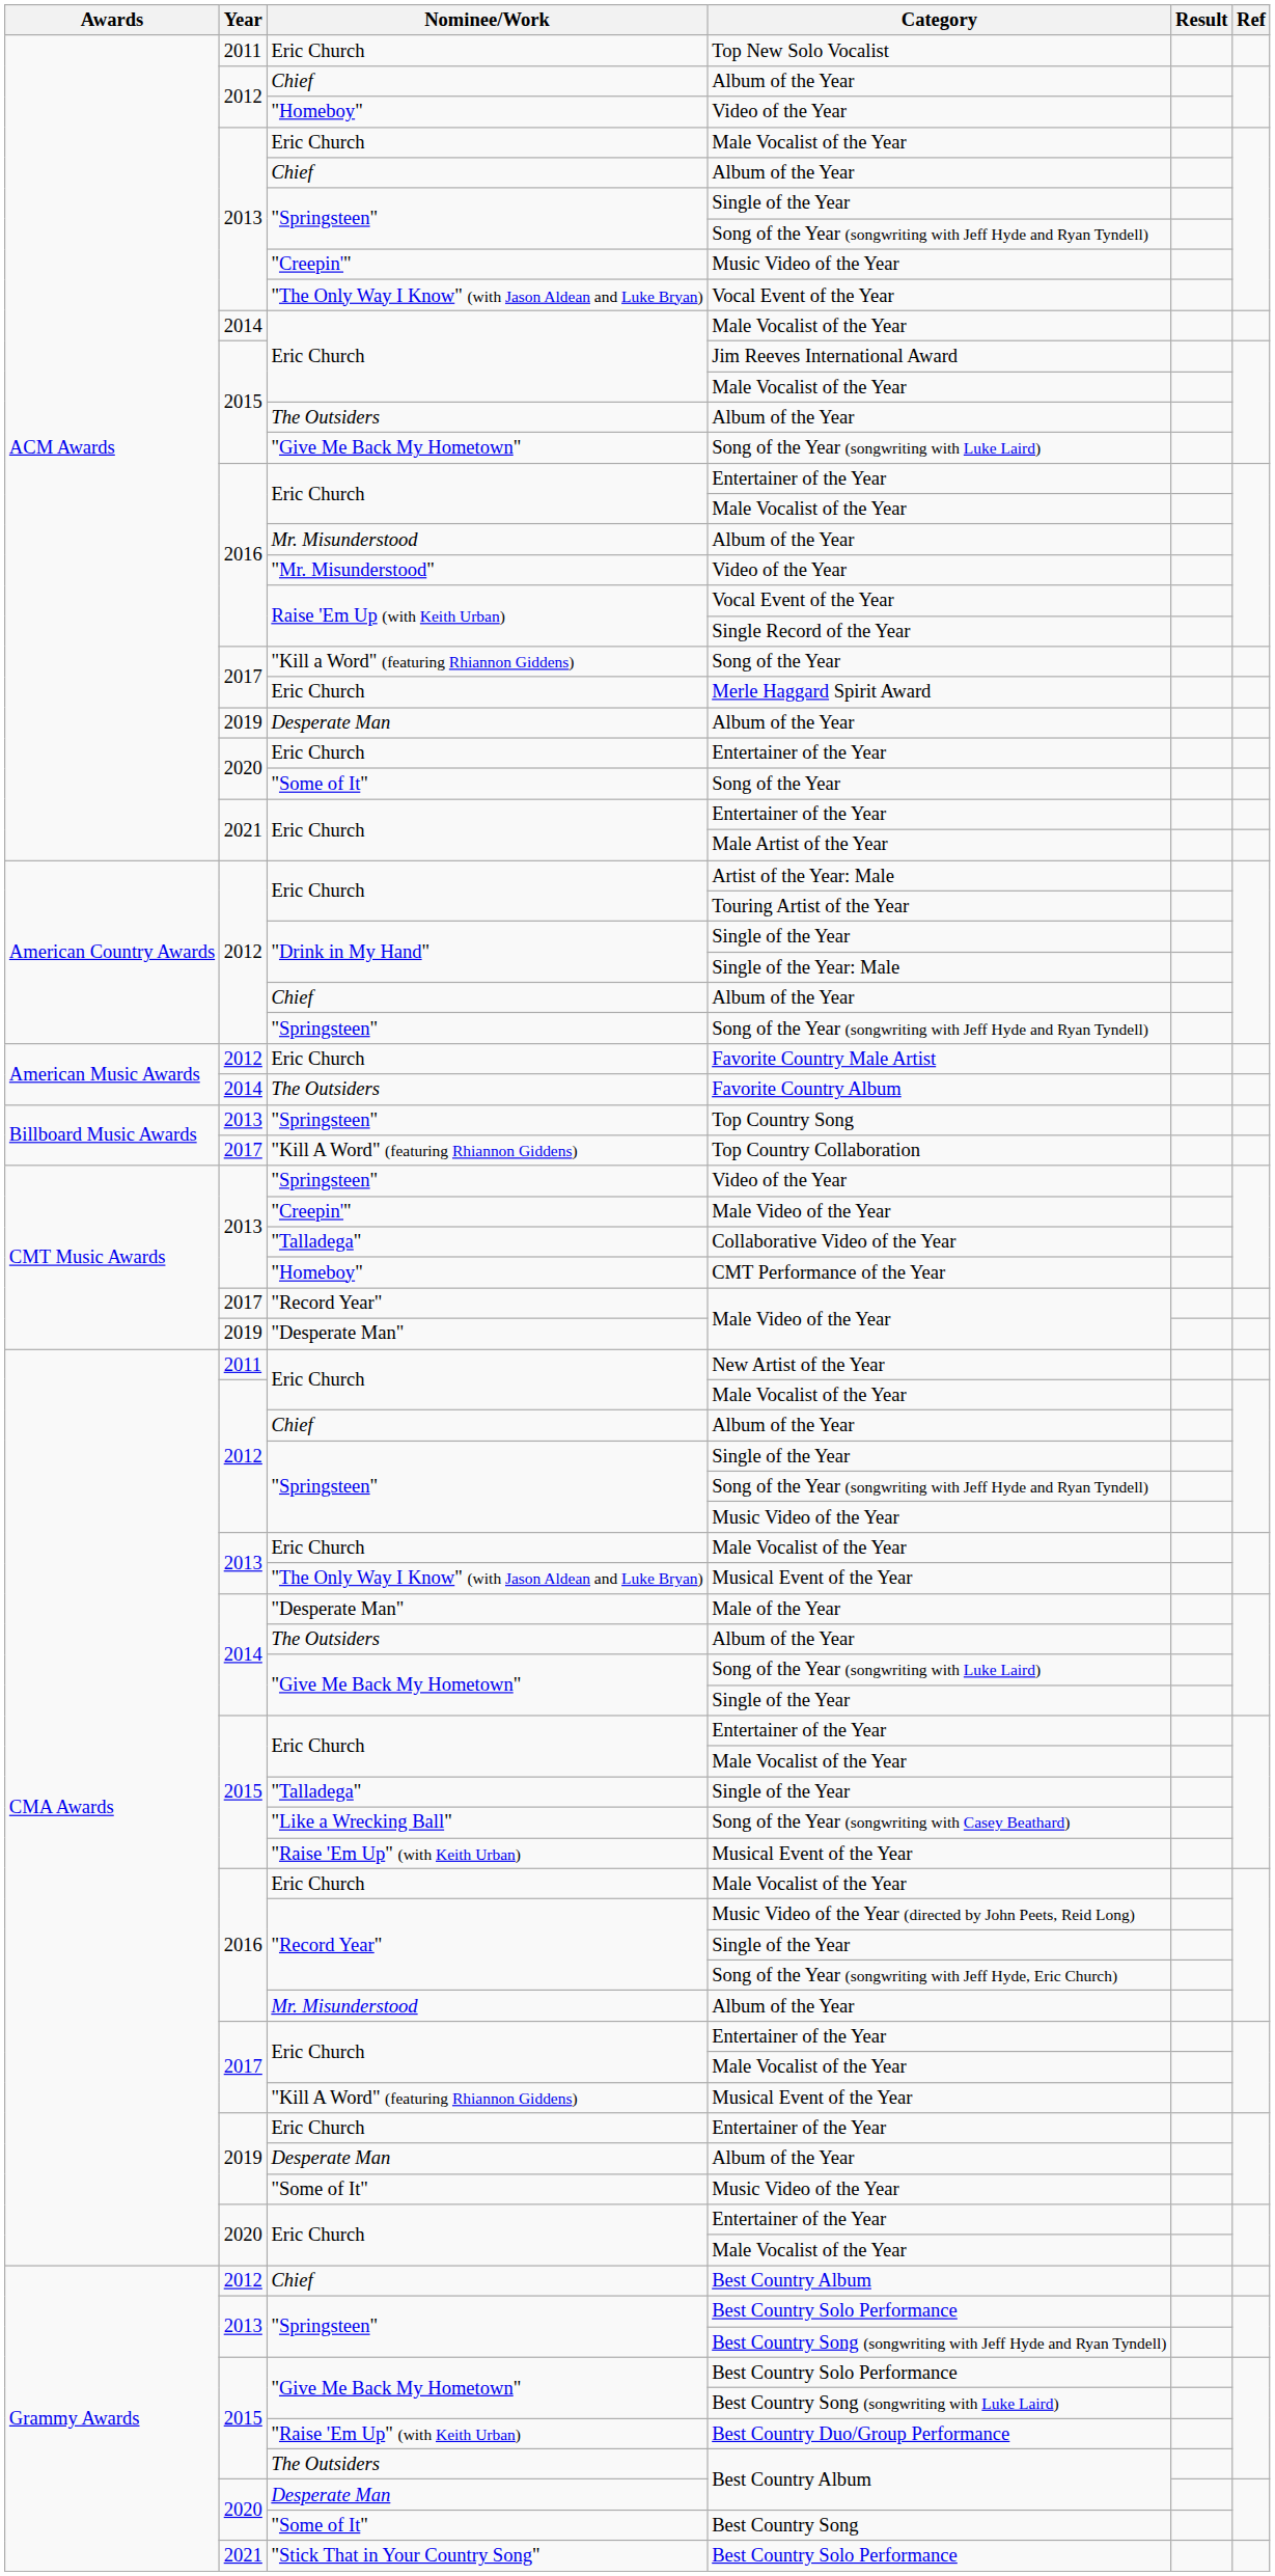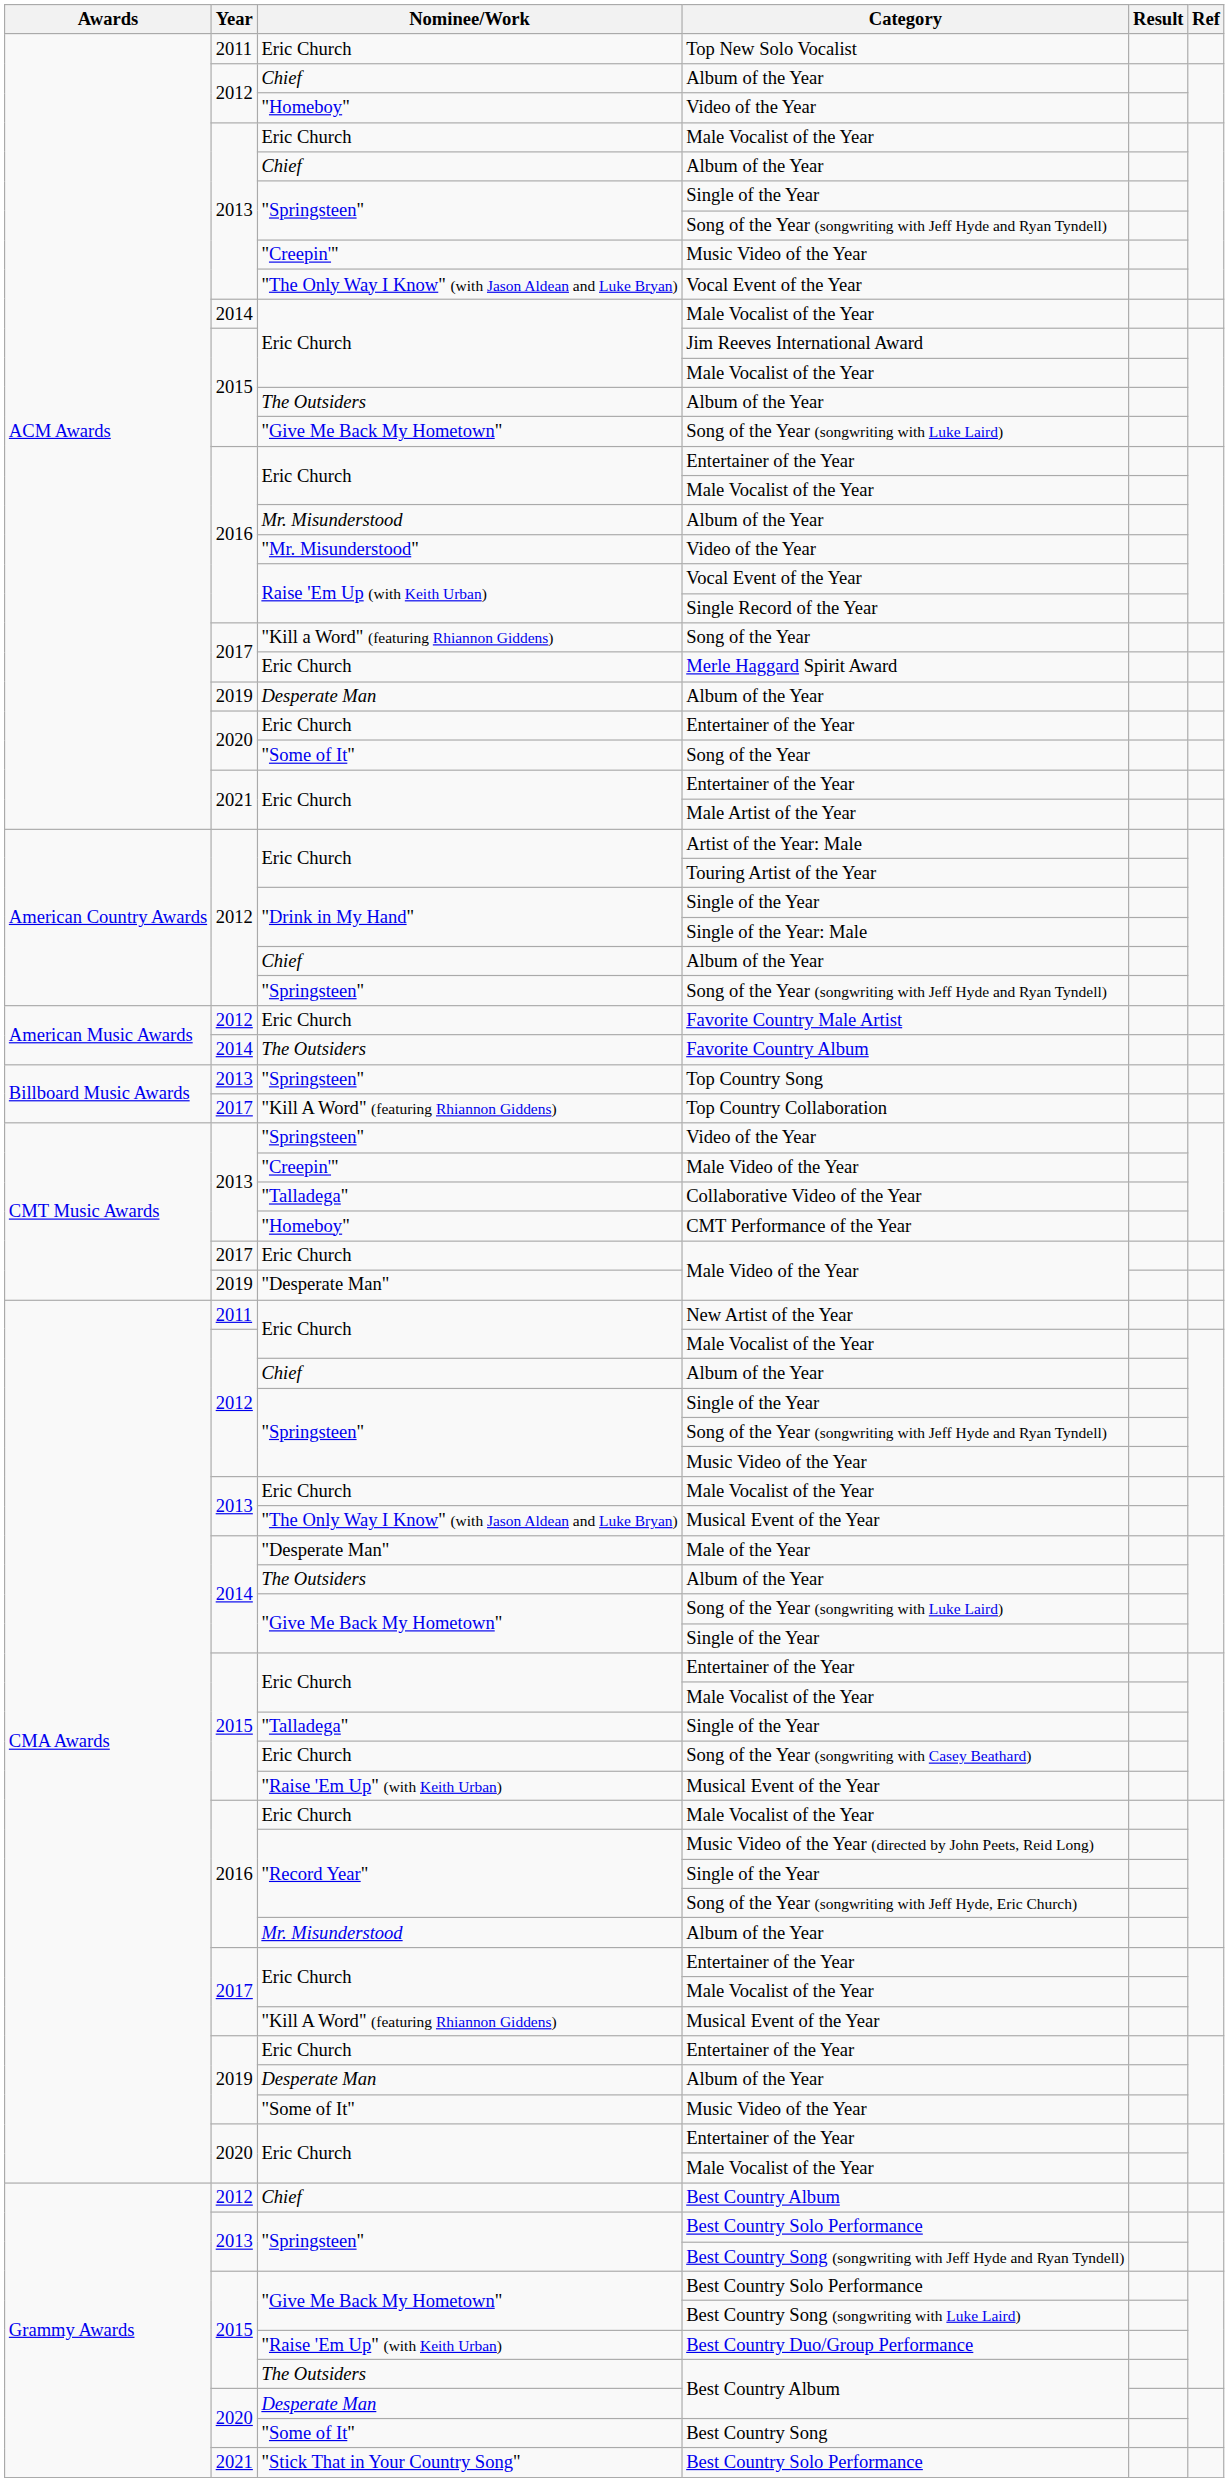2017 / Male Video of the Year | Nominee/Work: "Record Year" -> Eric Church
Song of the Year (songwriting with Casey Beathard) | Nominee/Work: "Like a Wrecking Ball" -> Eric Church
